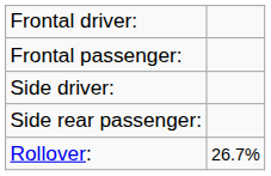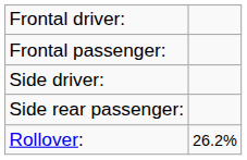Rollover: | column 2: 26.7% -> 26.2%
